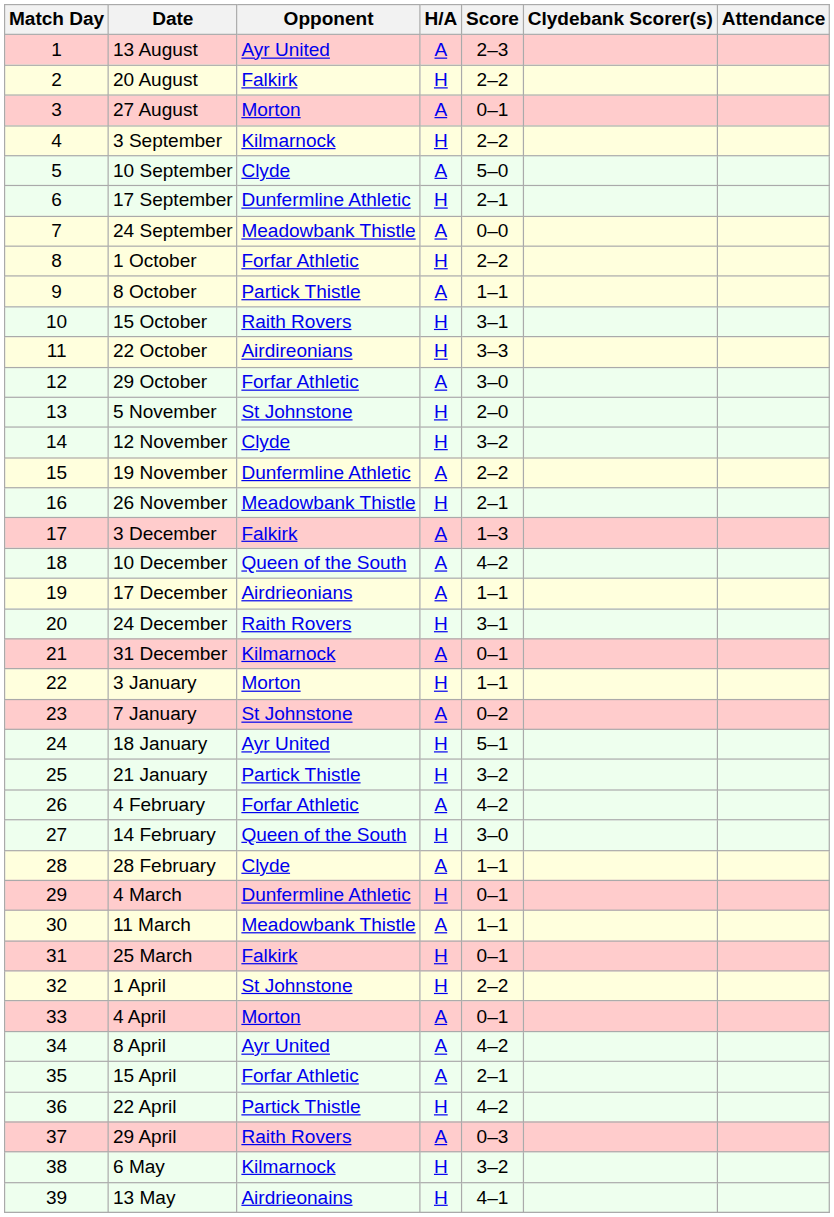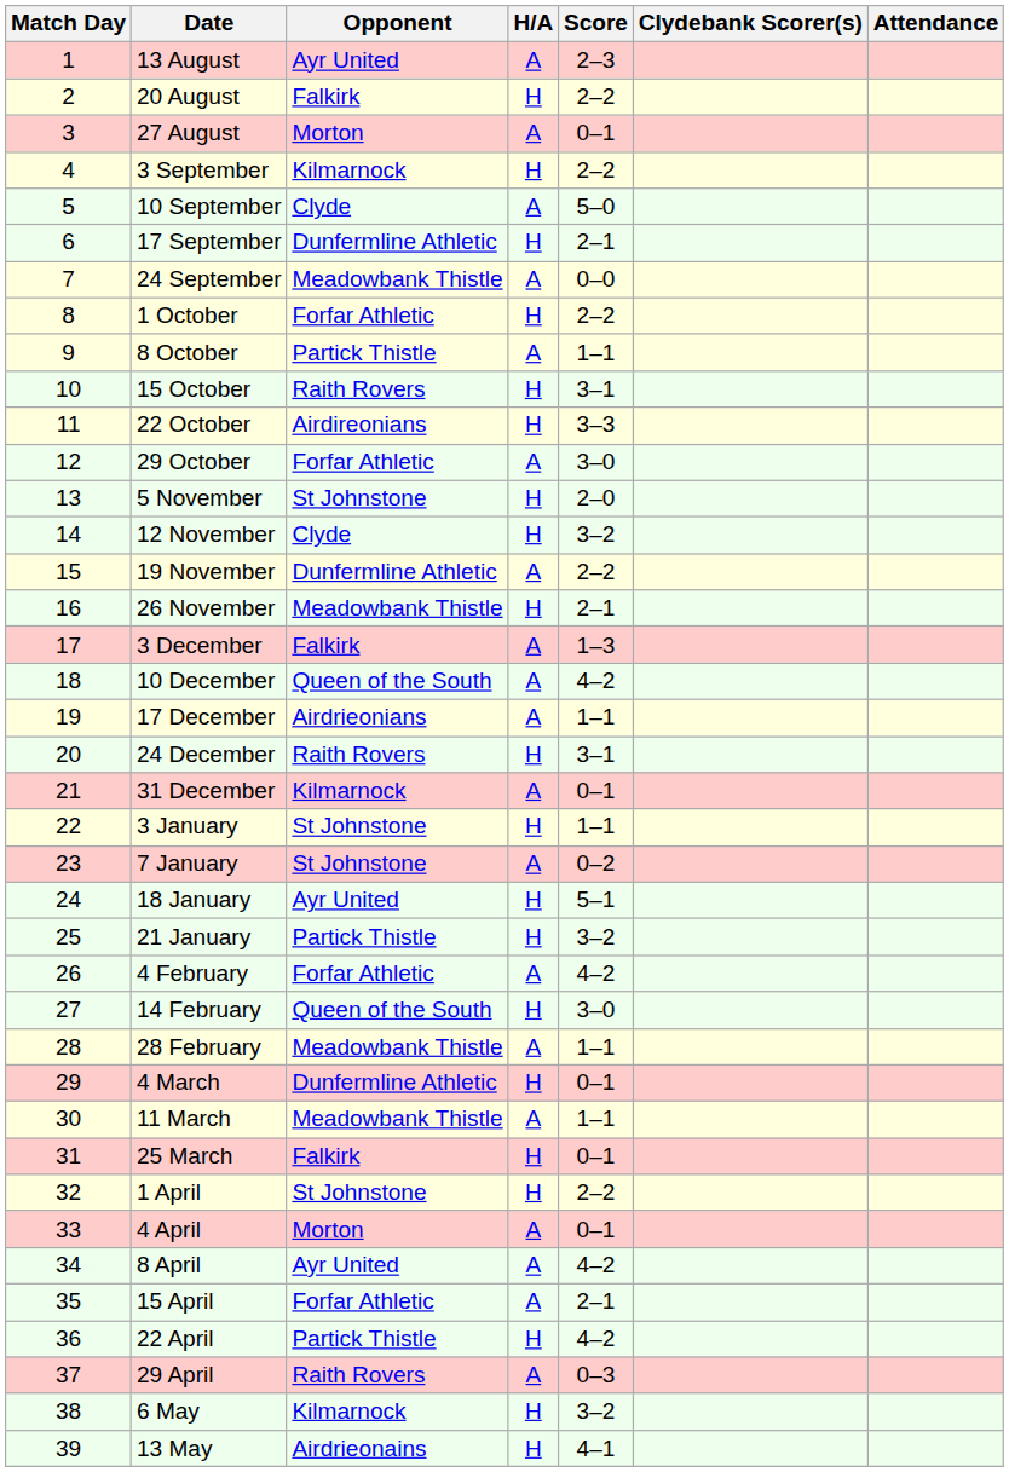3 January | Opponent: Morton -> St Johnstone
28 February | Opponent: Clyde -> Meadowbank Thistle
